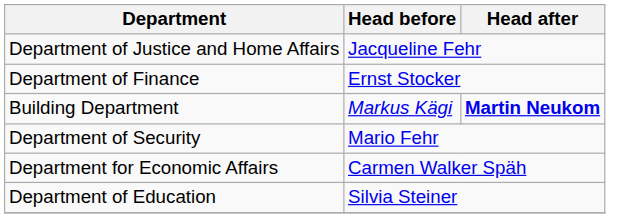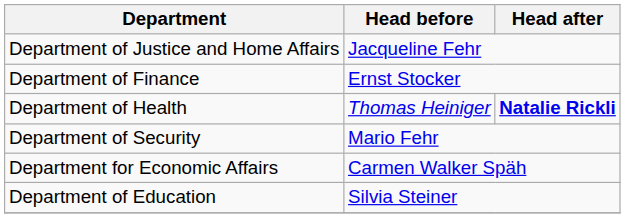+ row: Department of Health | Thomas Heiniger | Natalie Rickli
- row: Building Department | Markus Kägi | Martin Neukom
